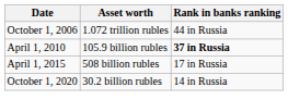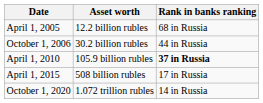+ row: April 1, 2005 | 12.2 billion rubles | 68 in Russia
October 1, 2006 | Asset worth: 1.072 trillion rubles -> 30.2 billion rubles
October 1, 2020 | Asset worth: 30.2 billion rubles -> 1.072 trillion rubles
